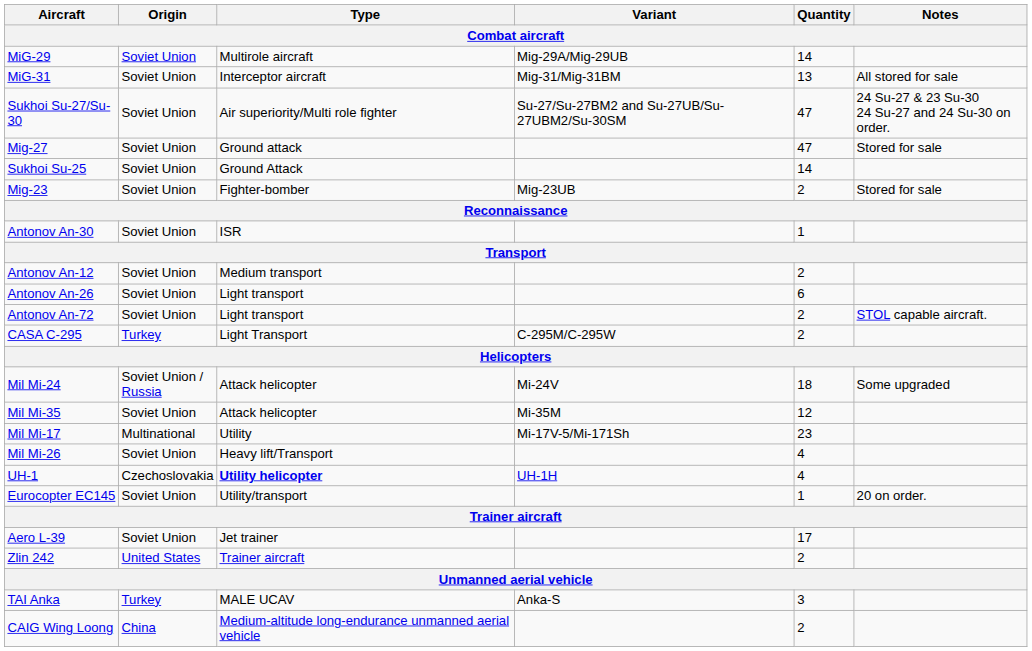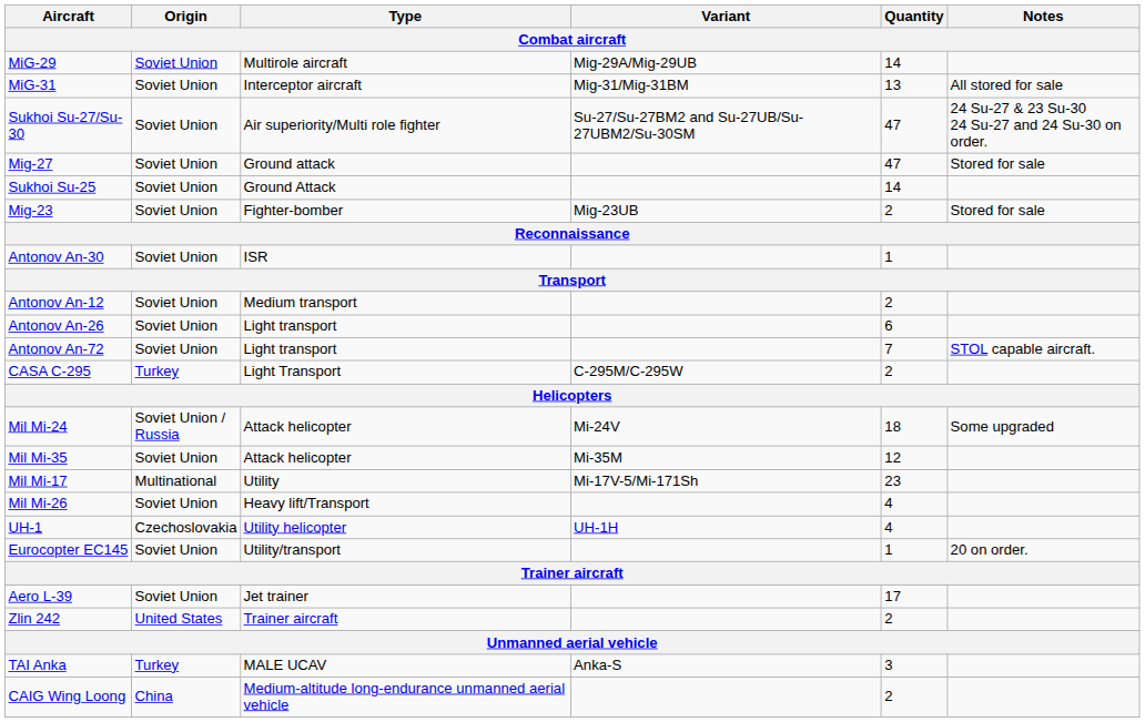Antonov An-72 | Quantity: 2 -> 7
UH-1 | Type: bold -> normal
